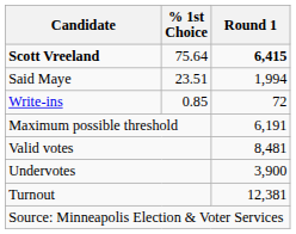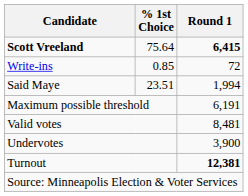rows swapped: Said Maye <-> Write-ins
Turnout | Round 1: normal -> bold
